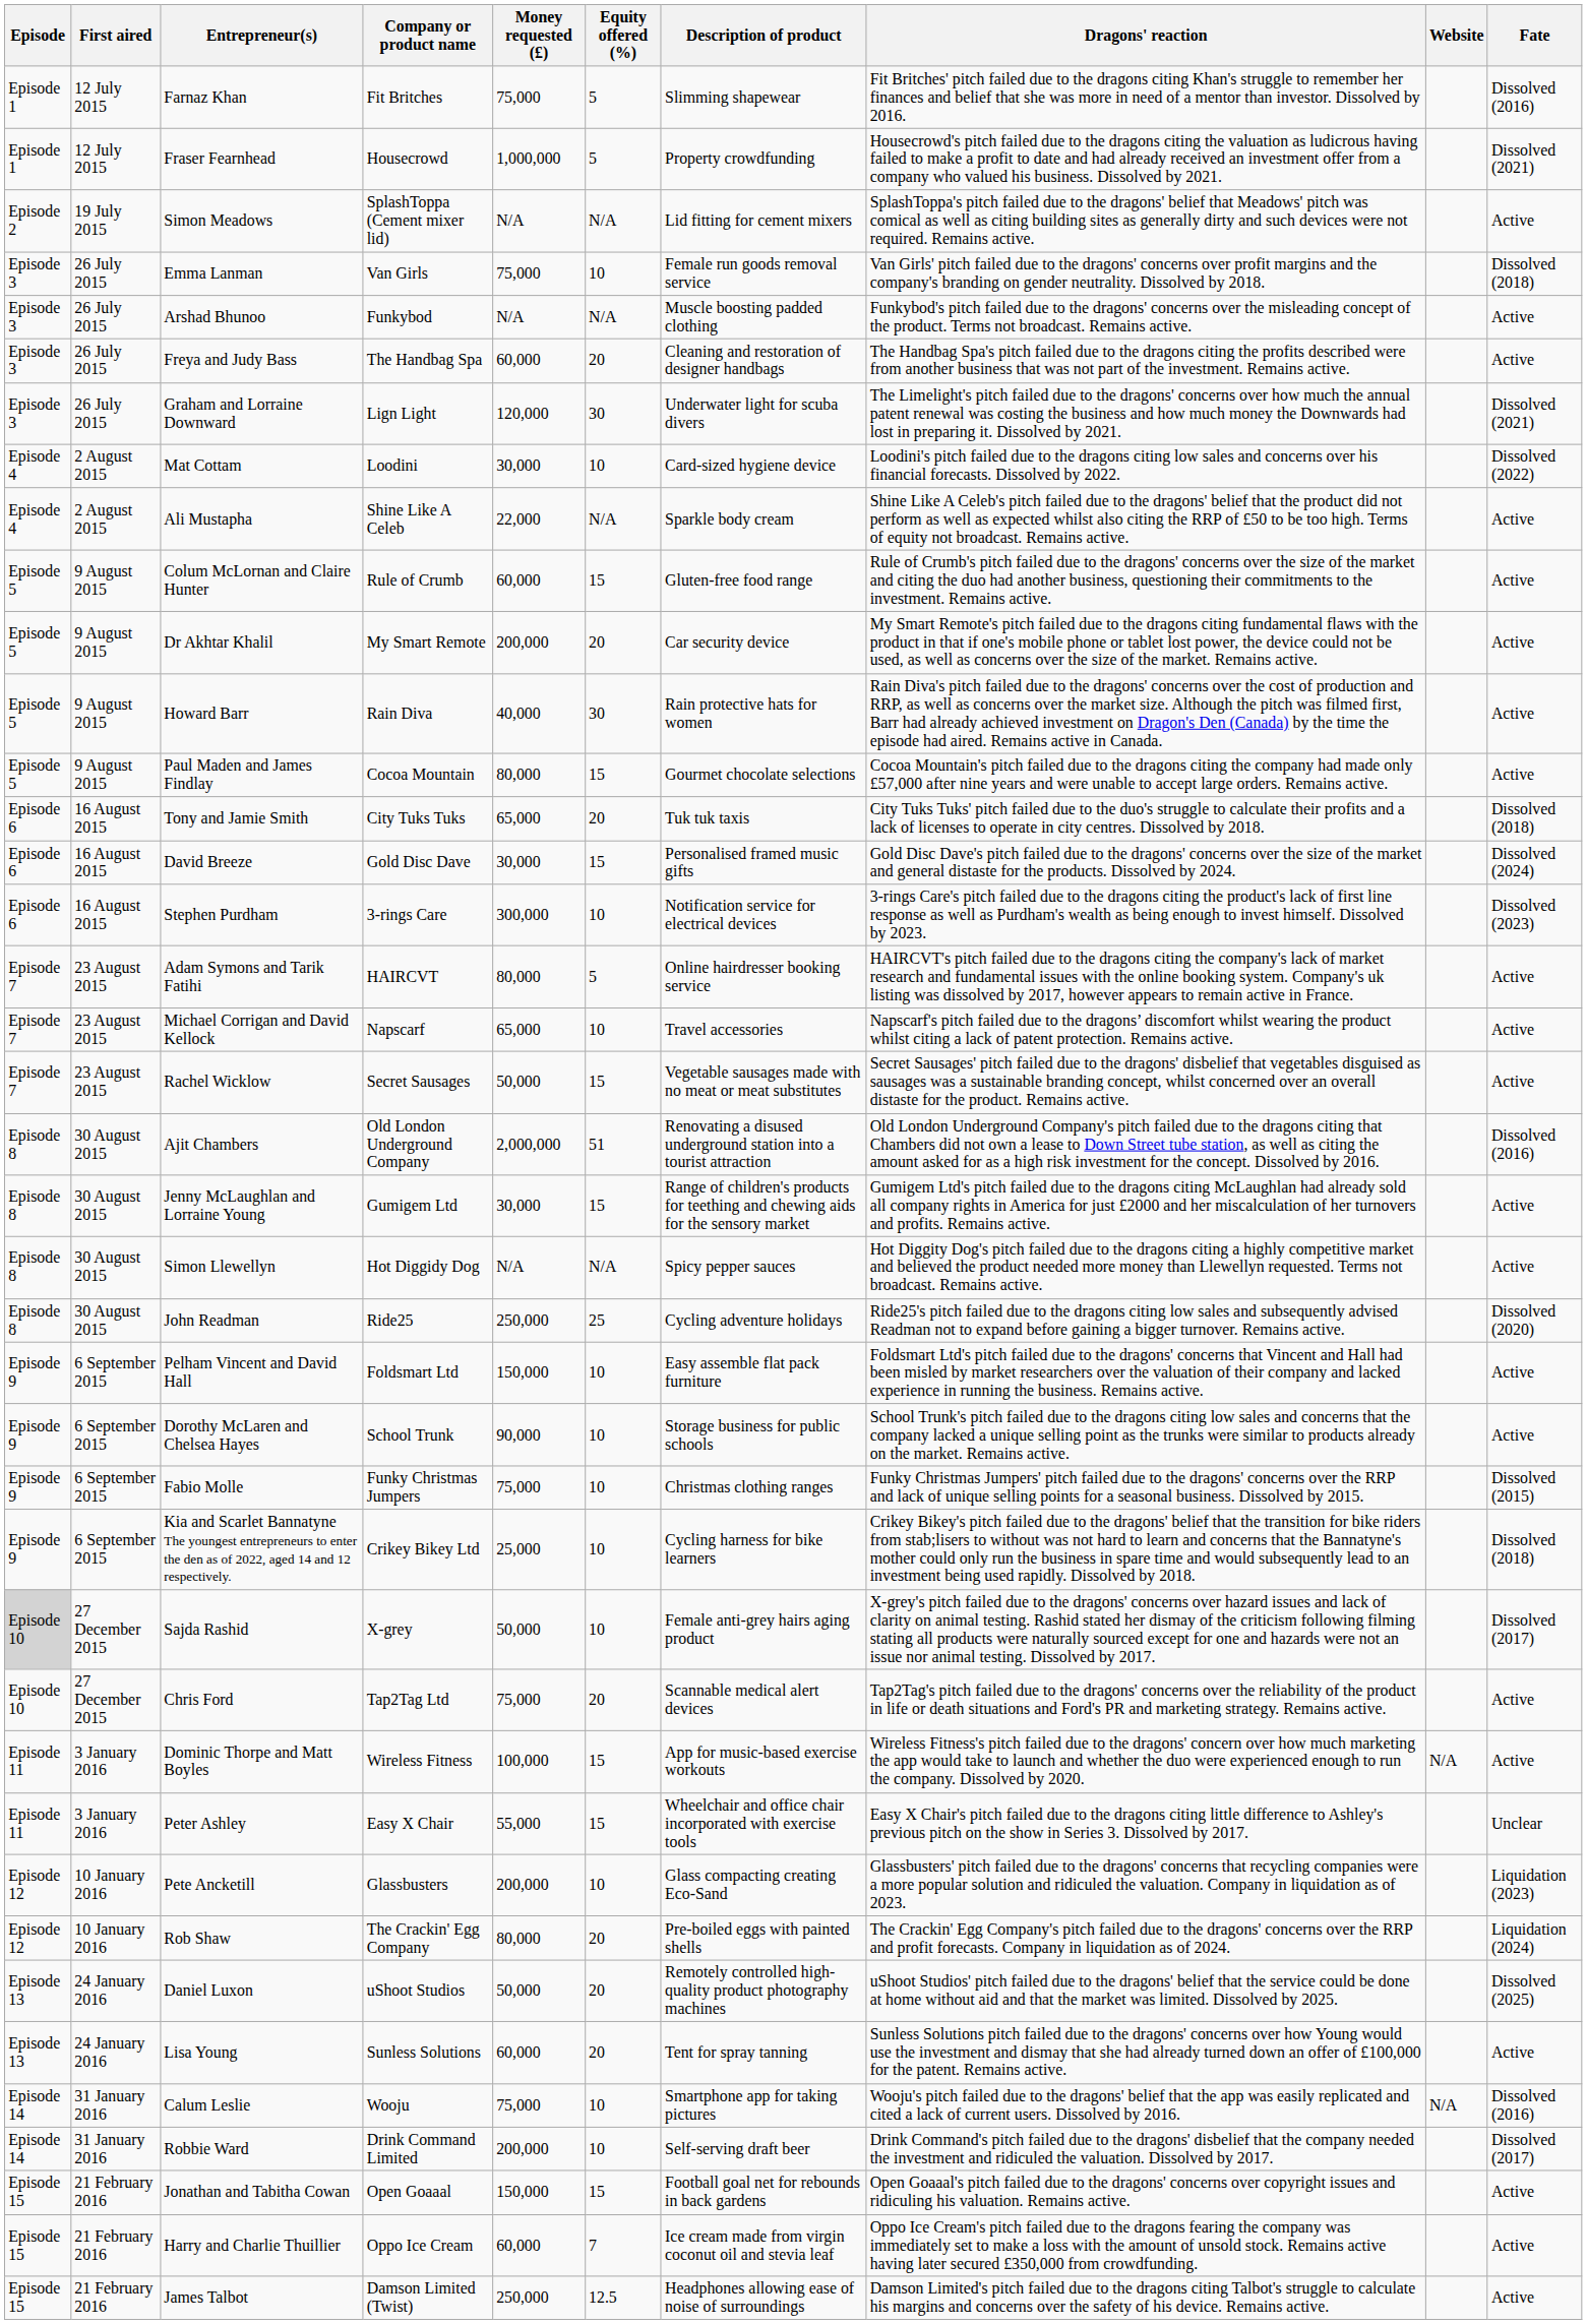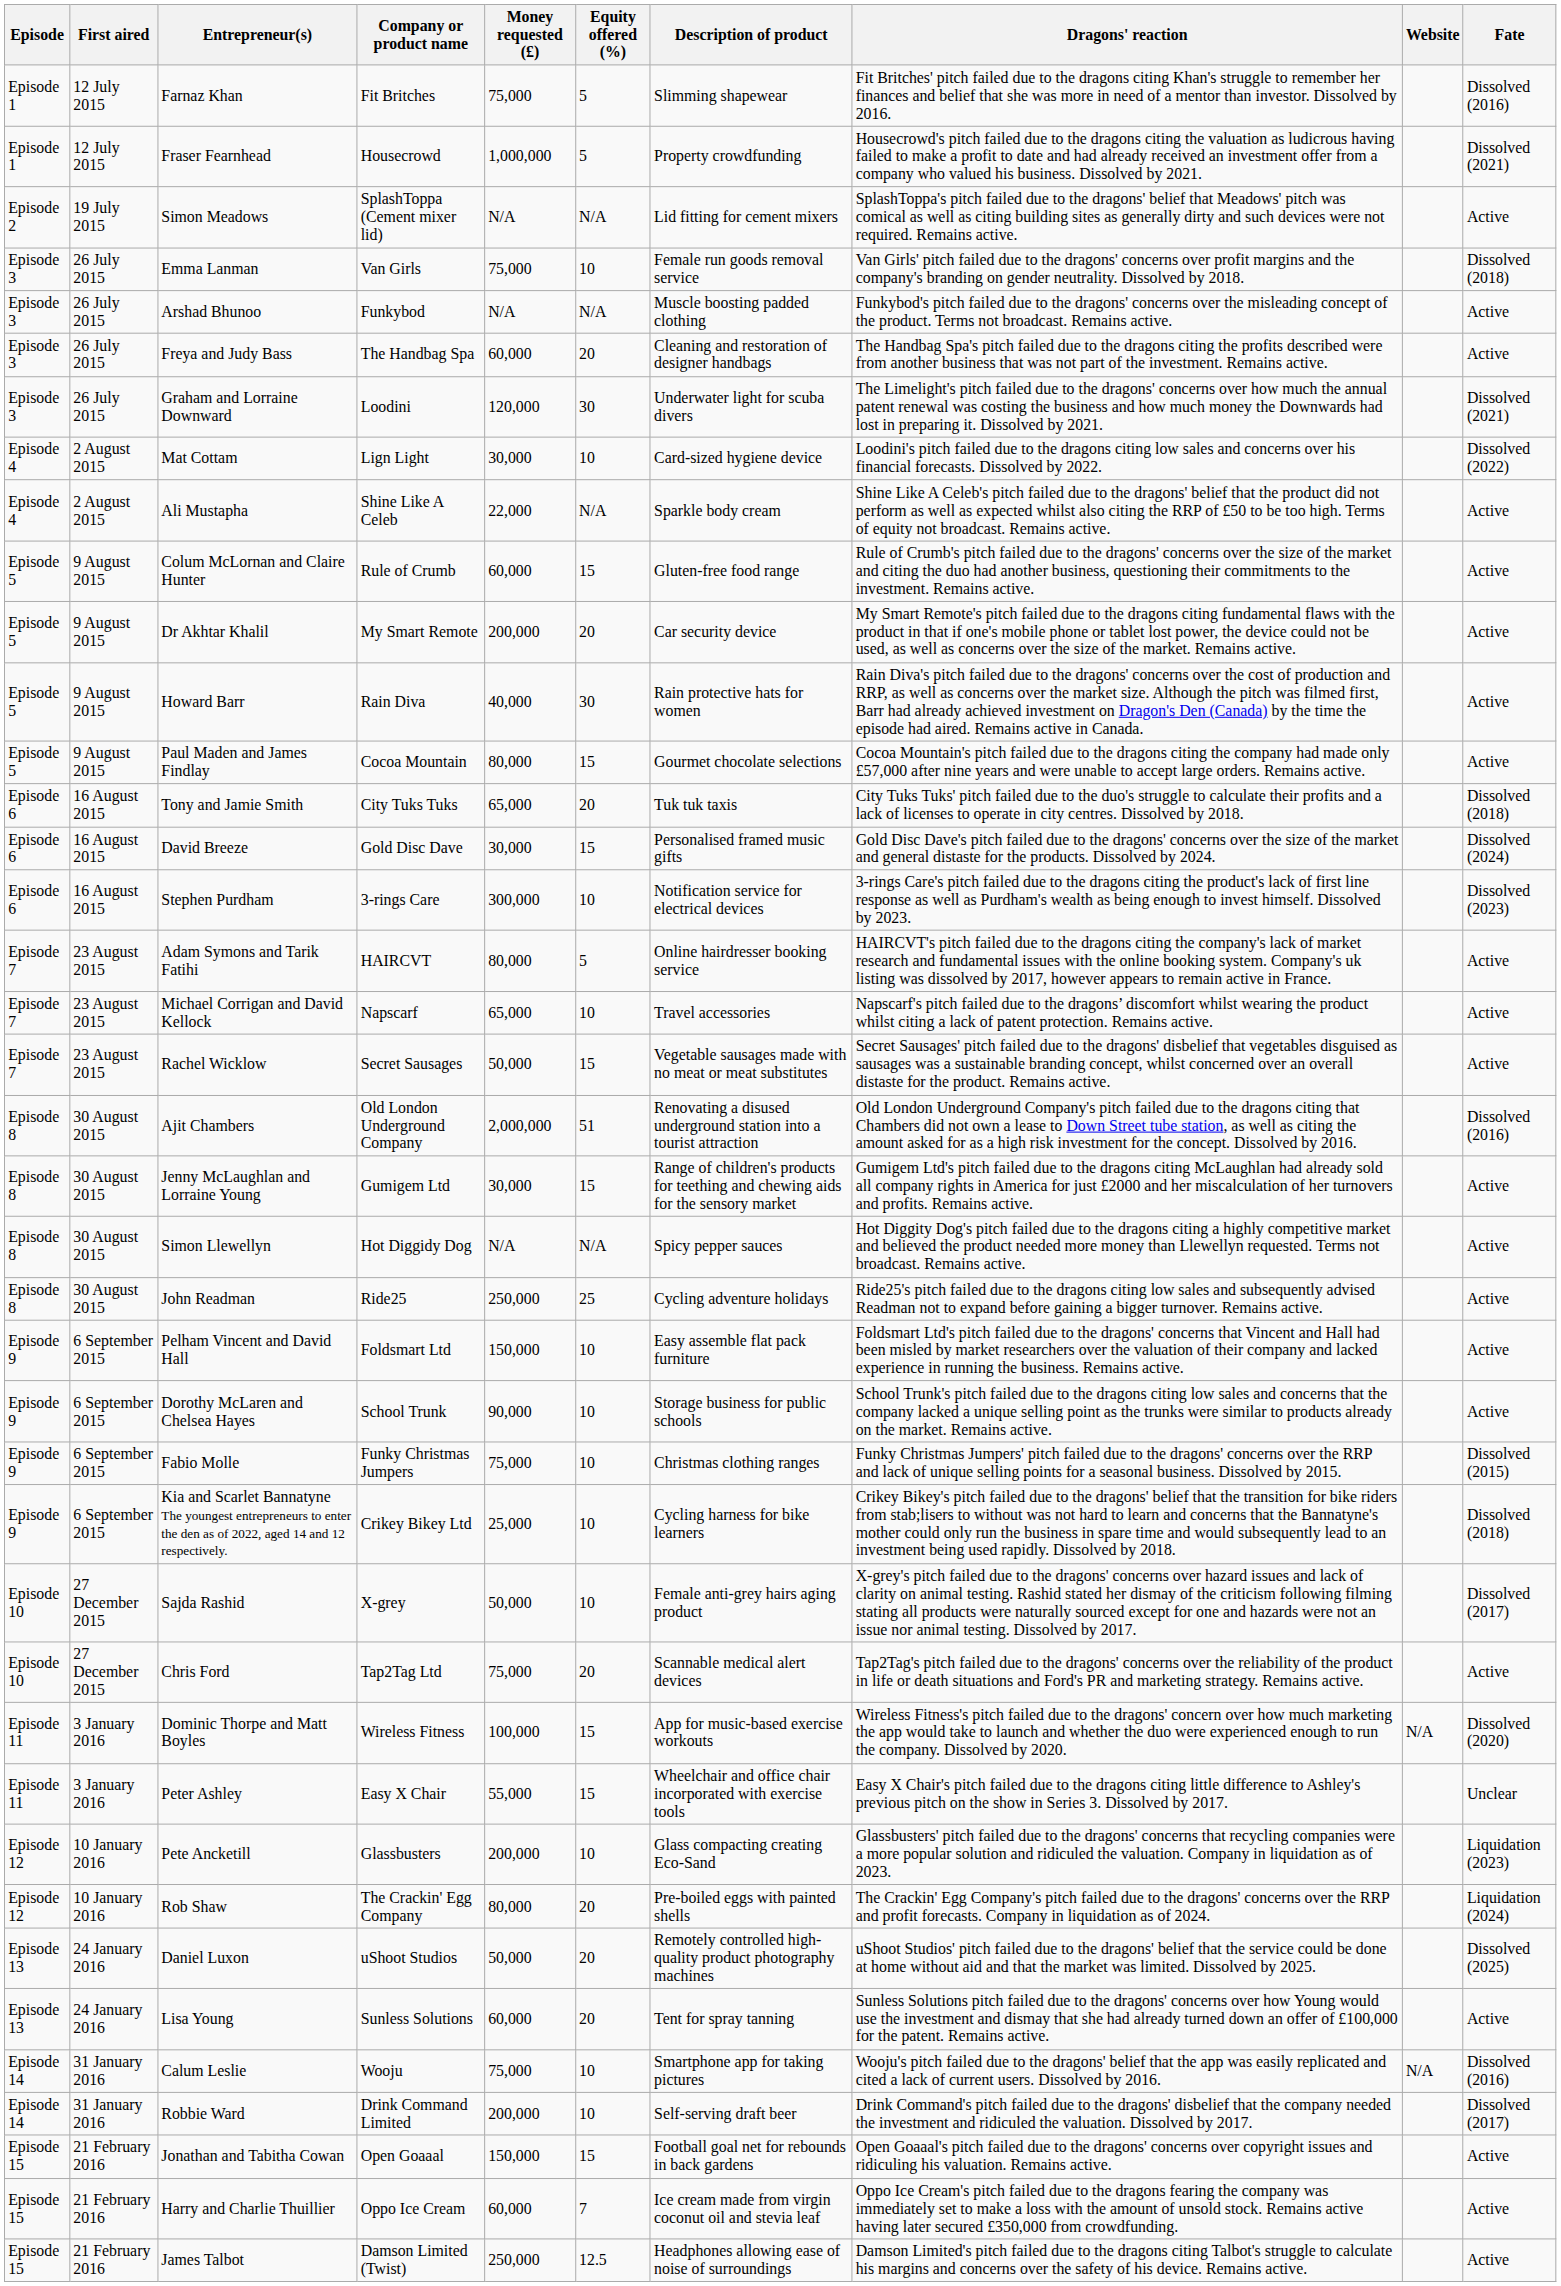Graham and Lorraine Downward | Company or product name: Lign Light -> Loodini
Mat Cottam | Company or product name: Loodini -> Lign Light
John Readman | Fate: Dissolved (2020) -> Active
Sajda Rashid | Episode: lightgrey background -> no background
Dominic Thorpe and Matt Boyles | Fate: Active -> Dissolved (2020)
